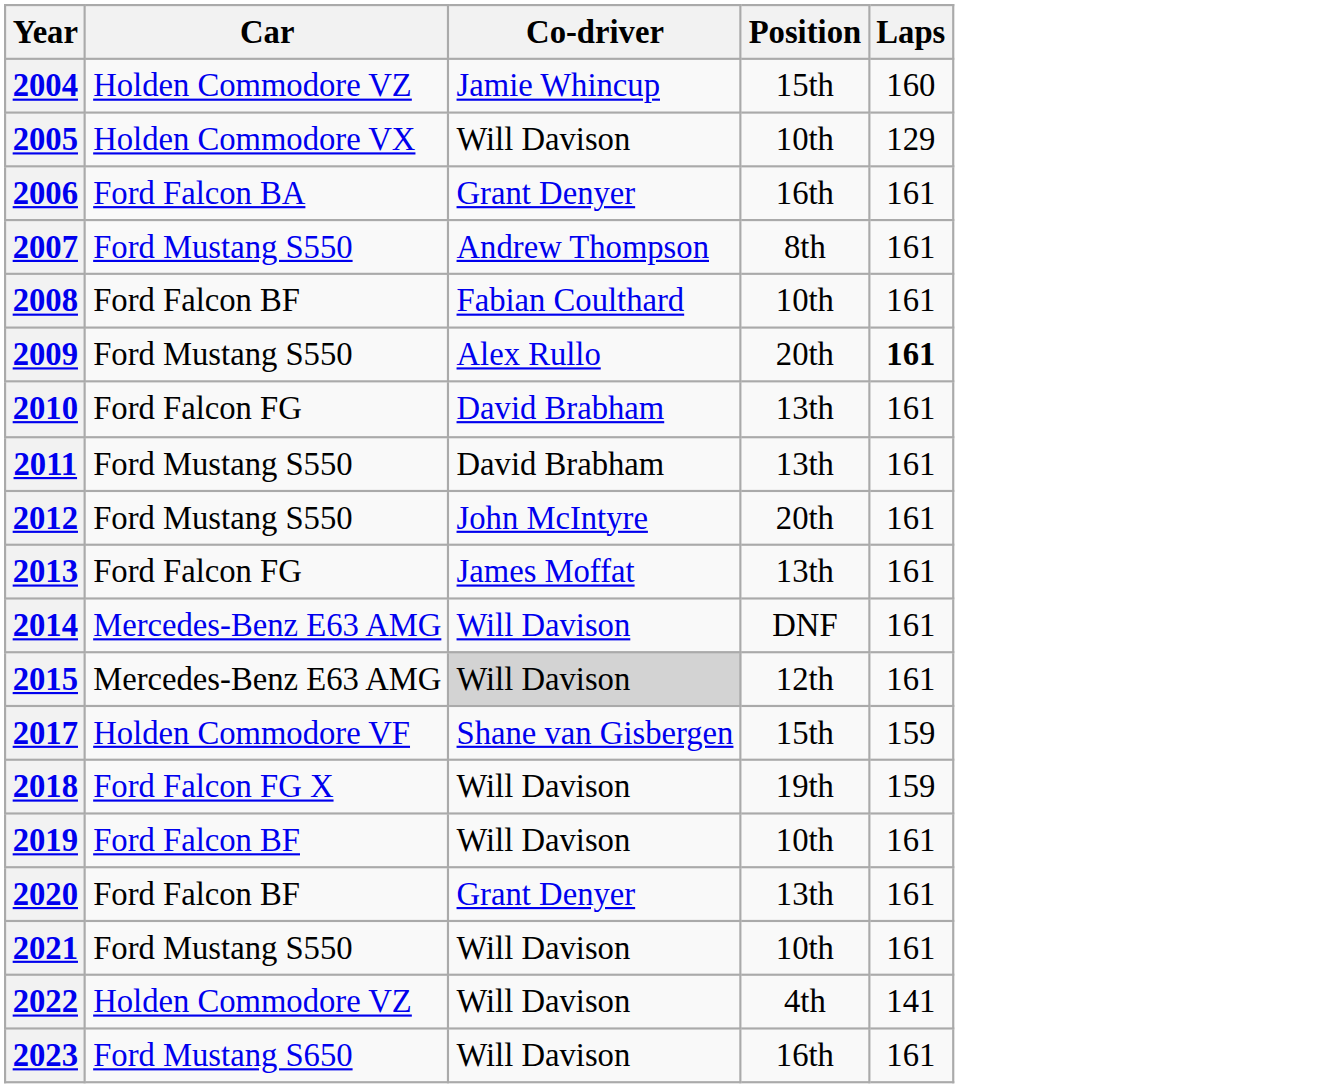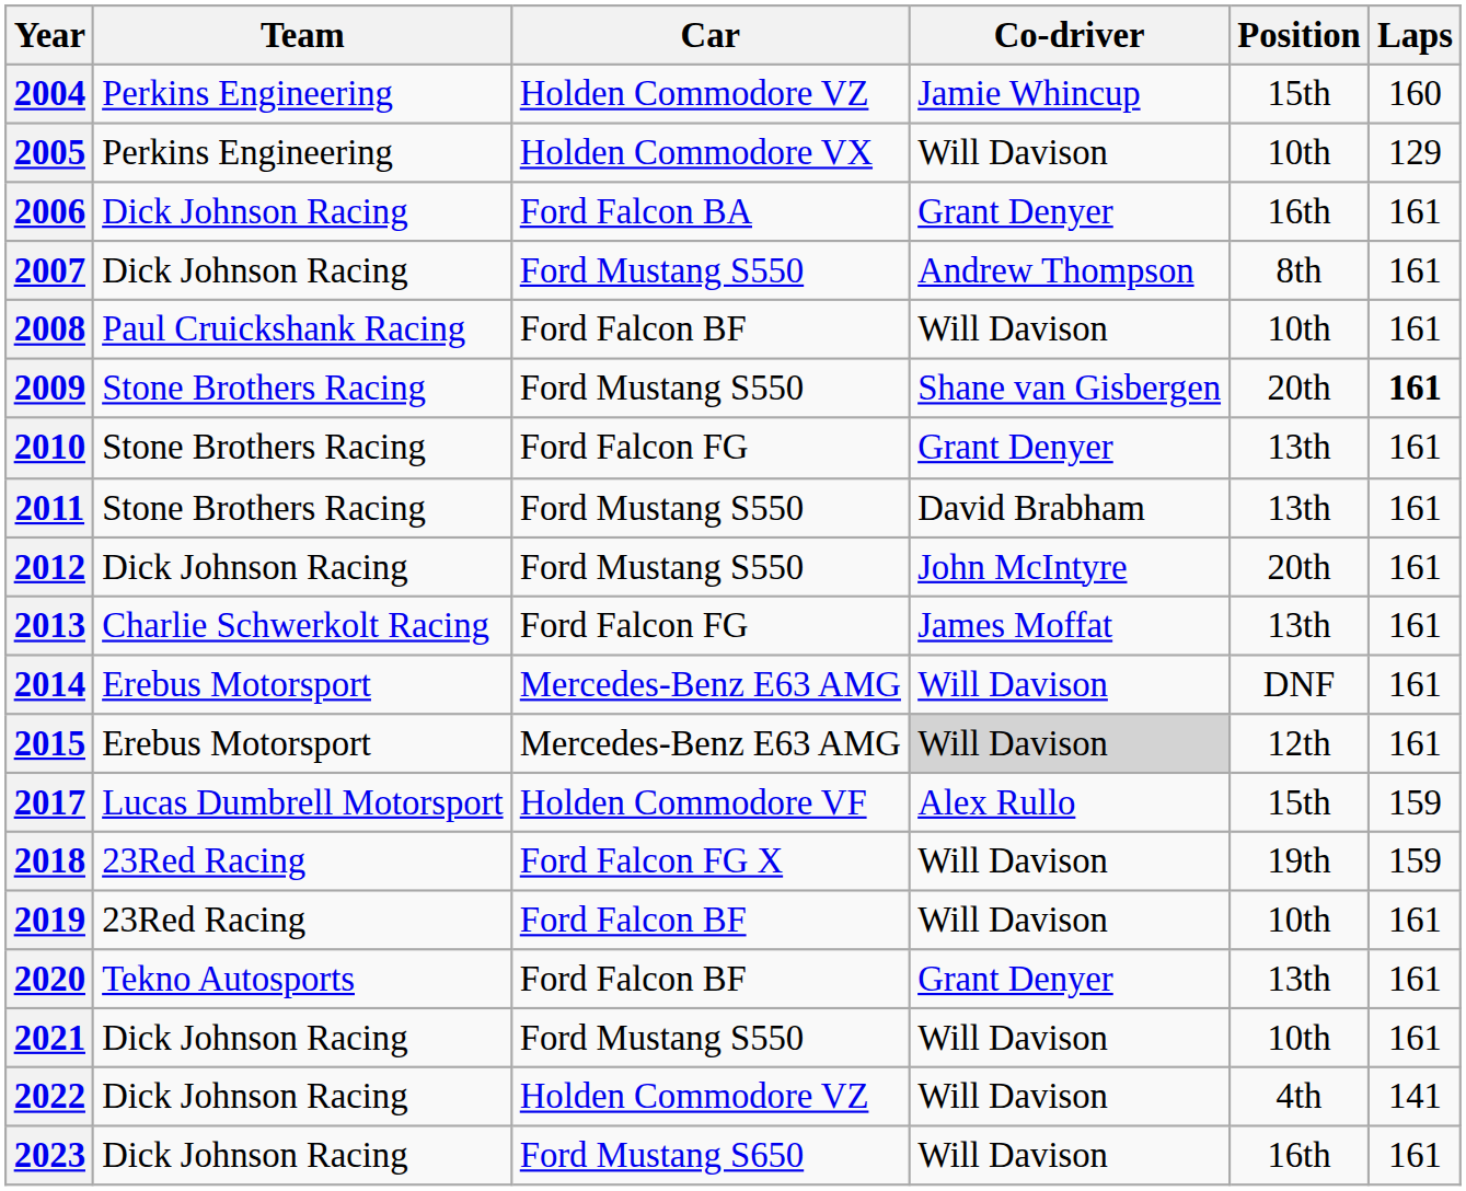+ column: Team | Perkins Engineering | Perkins Engineering | Dick Johnson Racing | Dick Johnson Racing | Paul Cruickshank Racing | Stone Brothers Racing | Stone Brothers Racing | Stone Brothers Racing | Dick Johnson Racing | Charlie Schwerkolt Racing | Erebus Motorsport | Erebus Motorsport | Lucas Dumbrell Motorsport | 23Red Racing | 23Red Racing | Tekno Autosports | Dick Johnson Racing | Dick Johnson Racing | Dick Johnson Racing
2008 | Co-driver: Fabian Coulthard -> Will Davison
2009 | Co-driver: Alex Rullo -> Shane van Gisbergen
2010 | Co-driver: David Brabham -> Grant Denyer
2017 | Co-driver: Shane van Gisbergen -> Alex Rullo
